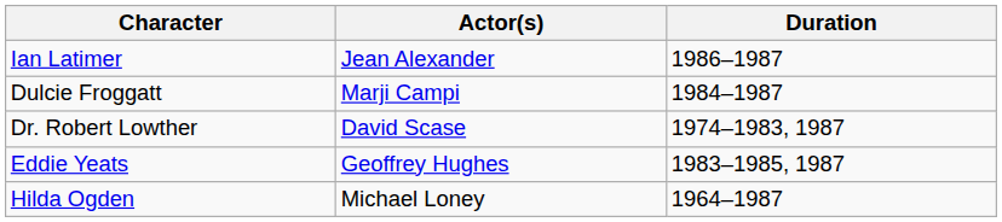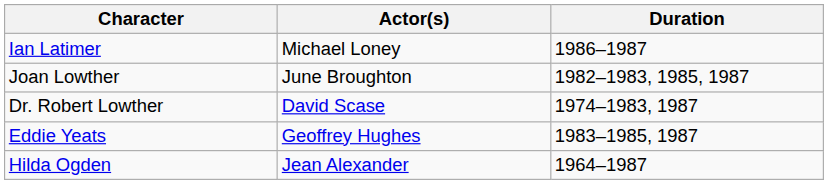Ian Latimer | Actor(s): Jean Alexander -> Michael Loney
- row: Dulcie Froggatt | Marji Campi | 1984–1987
+ row: Joan Lowther | June Broughton | 1982–1983, 1985, 1987
Hilda Ogden | Actor(s): Michael Loney -> Jean Alexander
